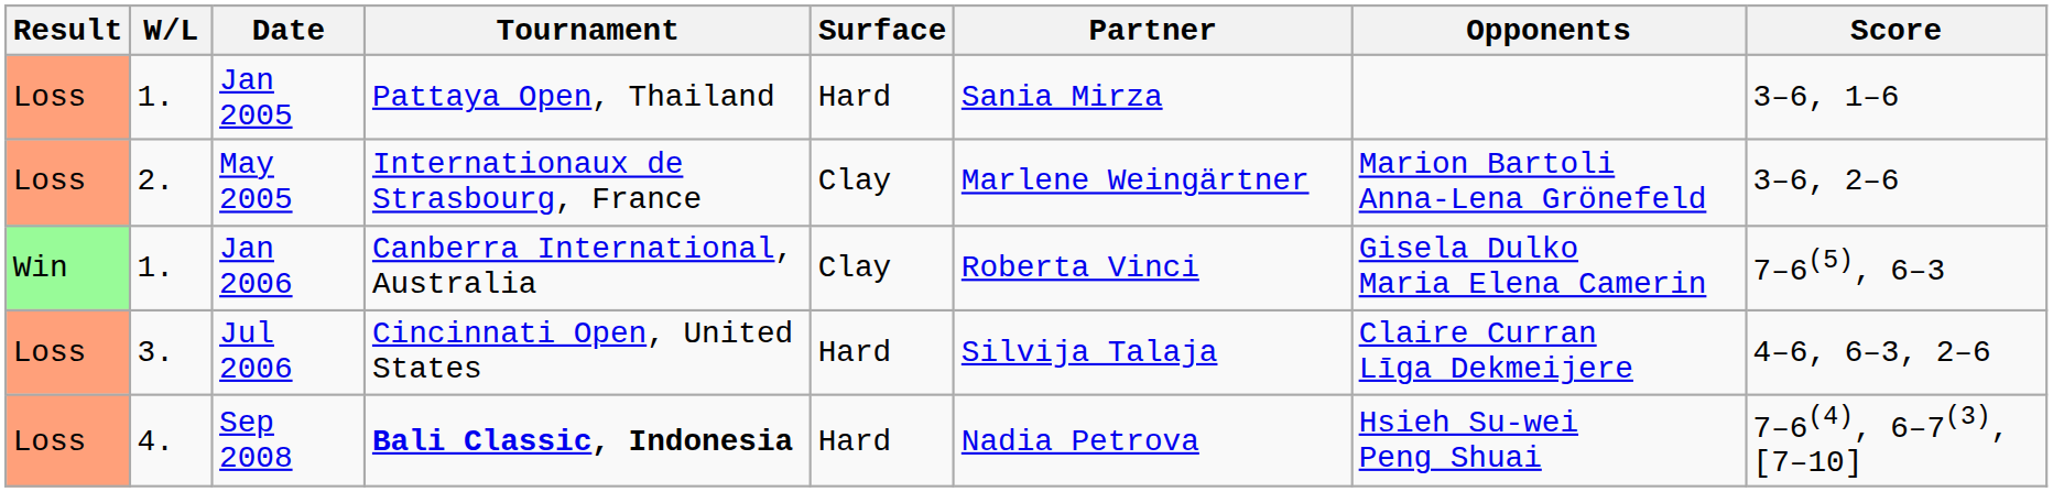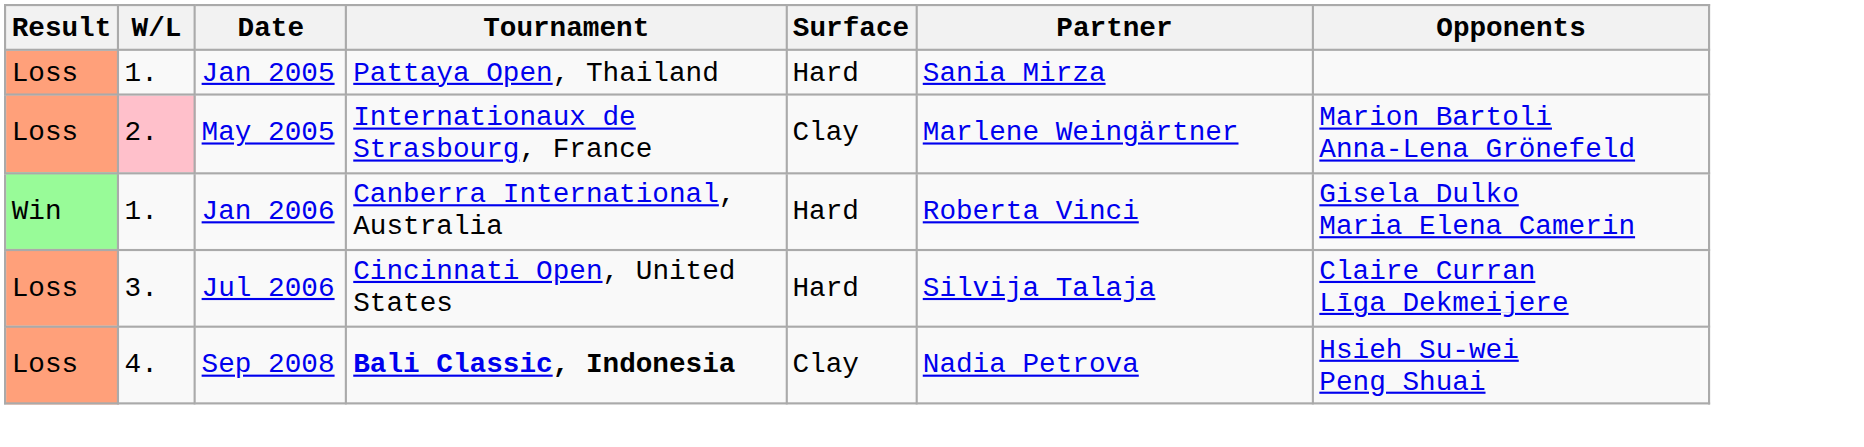- column: Score | 3–6, 1–6 | 3–6, 2–6 | 7–6(5), 6–3 | 4–6, 6–3, 2–6 | 7–6(4), 6–7(3), [7–10]
May 2005 | W/L: no background -> pink background
Jan 2006 | Surface: Clay -> Hard
Sep 2008 | Surface: Hard -> Clay
